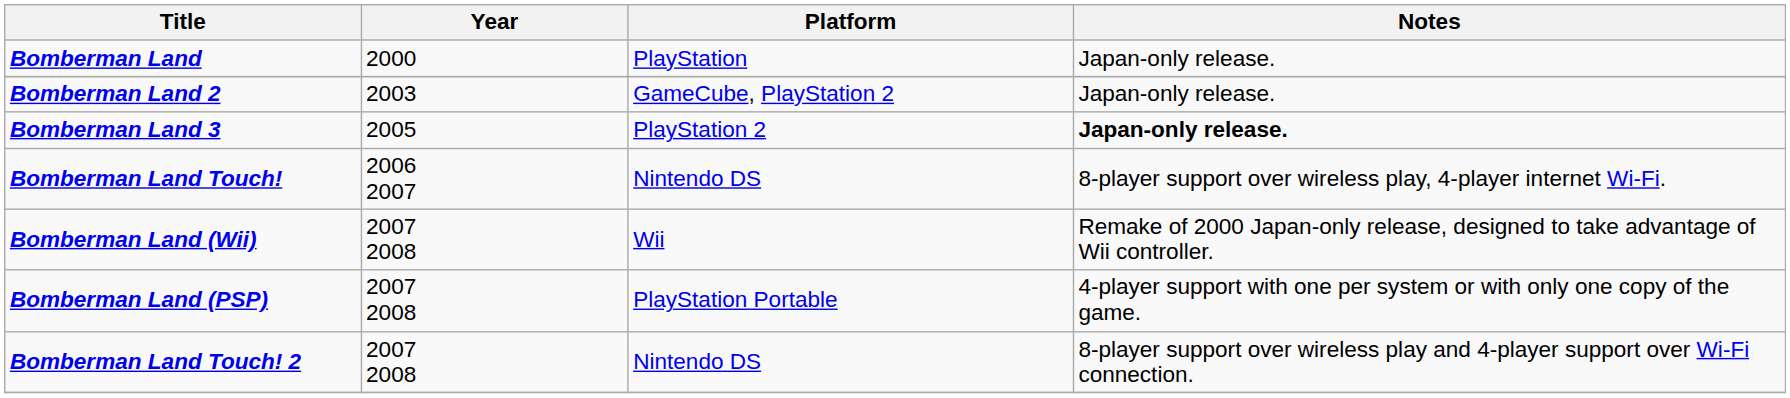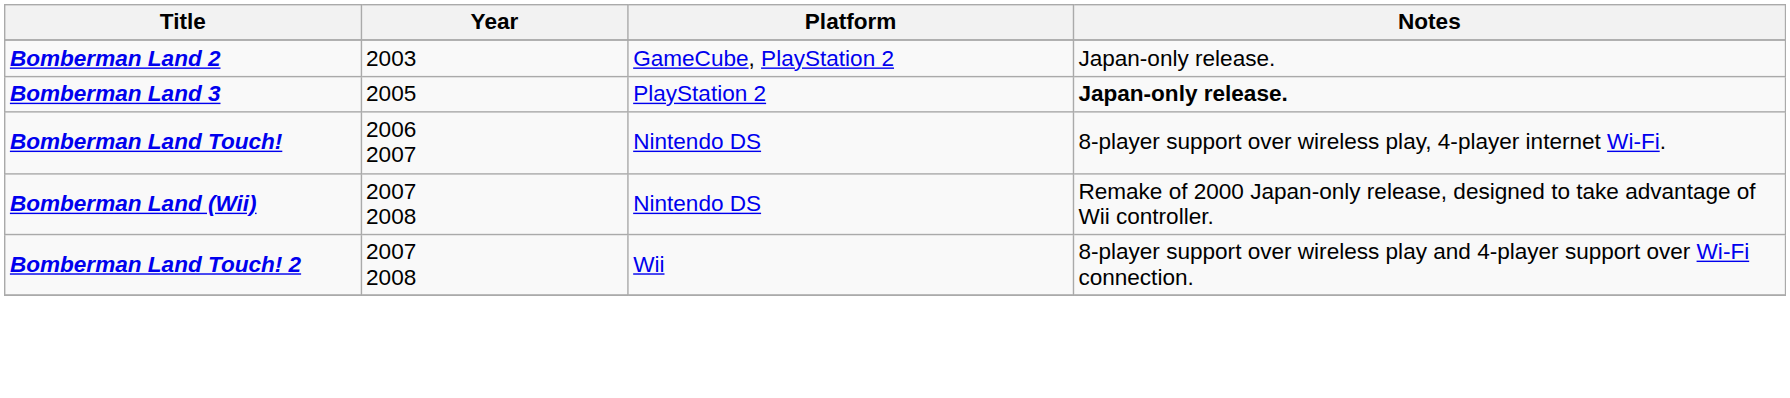- row: Bomberman Land | 2000 | PlayStation | Japan-only release.
Bomberman Land (Wii) | Platform: Wii -> Nintendo DS
- row: Bomberman Land (PSP) | 2007 2008 | PlayStation Portable | 4-player support with one per system or with only one copy of the game.
Bomberman Land Touch! 2 | Platform: Nintendo DS -> Wii
